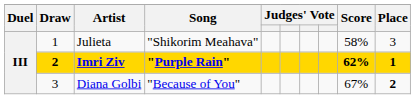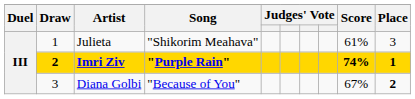Julieta | Score: 58% -> 61%
Imri Ziv | Score: 62% -> 74%
